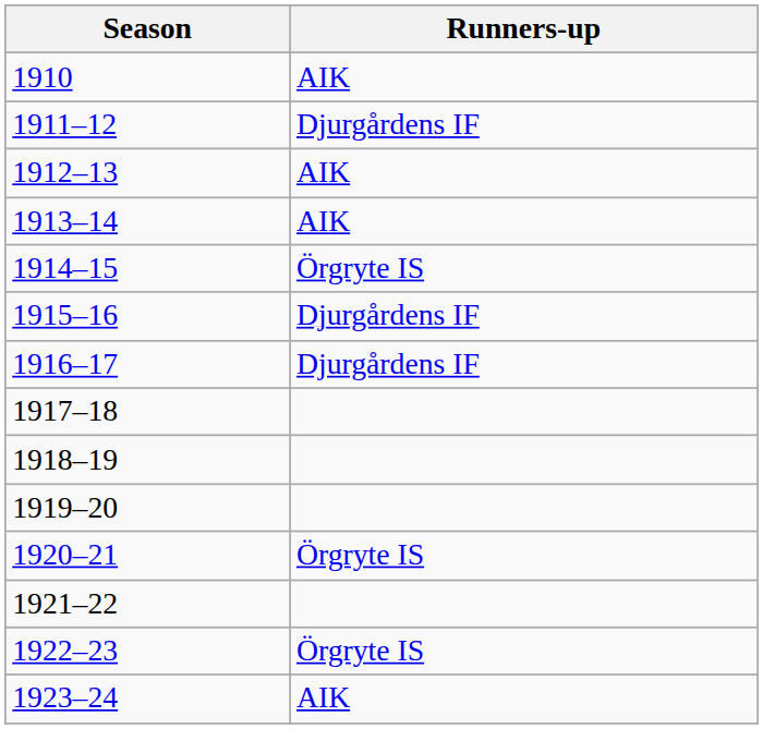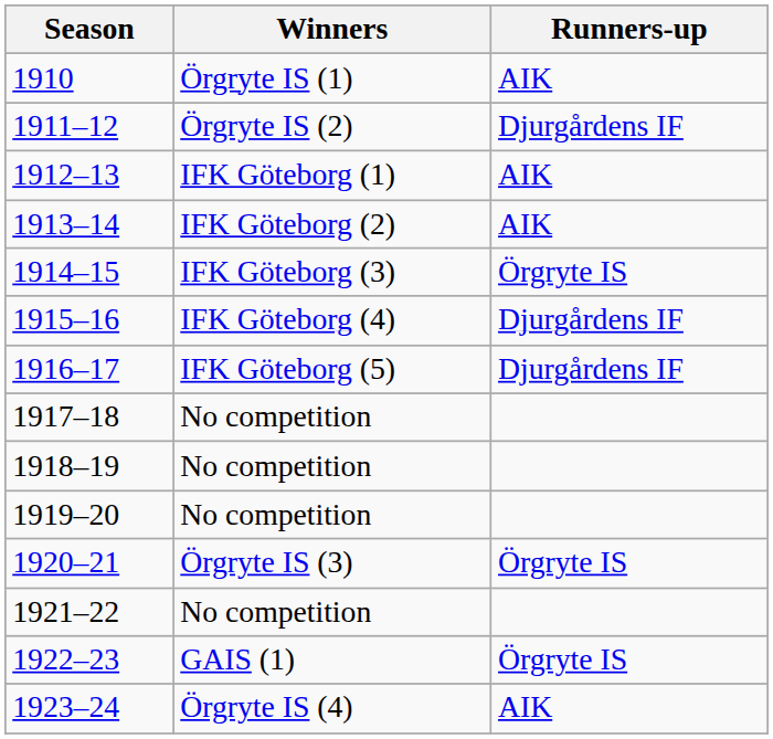+ column: Winners | Örgryte IS (1) | Örgryte IS (2) | IFK Göteborg (1) | IFK Göteborg (2) | IFK Göteborg (3) | IFK Göteborg (4) | IFK Göteborg (5) | No competition | No competition | No competition | Örgryte IS (3) | No competition | GAIS (1) | Örgryte IS (4)
